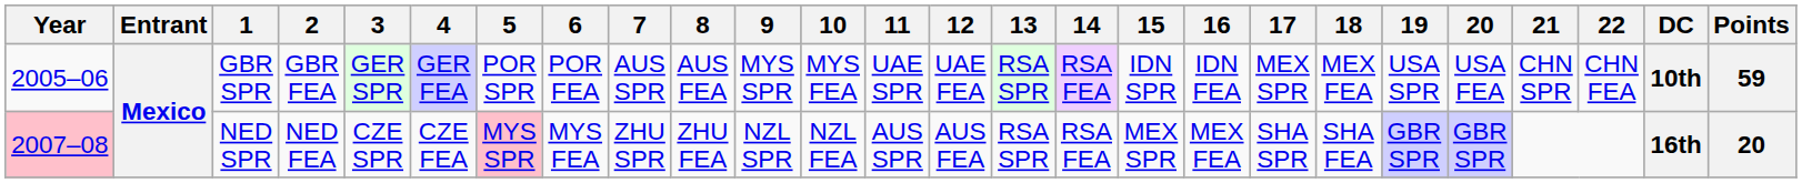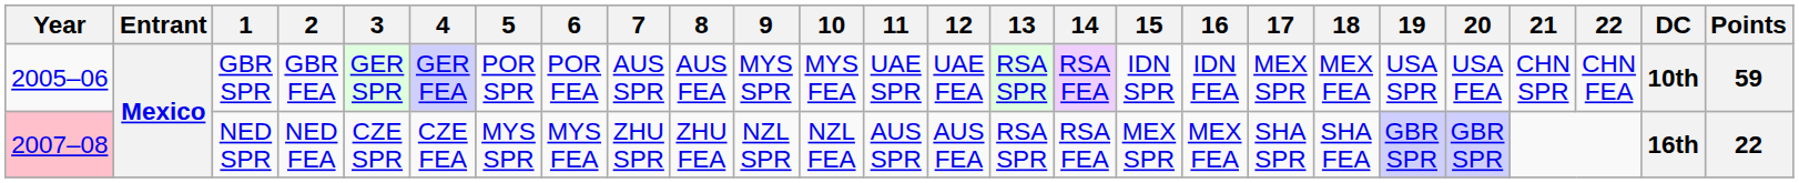NED SPR | 5: pink background -> no background
NED SPR | Points: 20 -> 22
